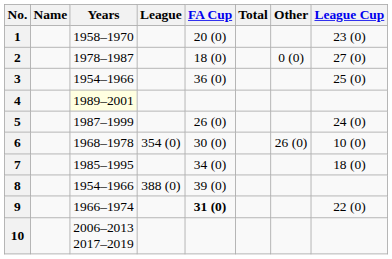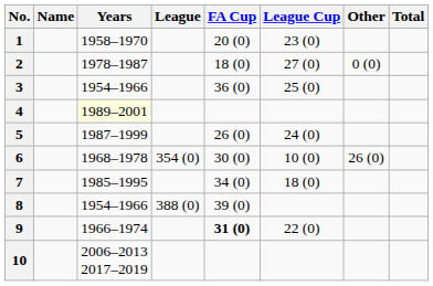columns swapped: League Cup <-> Total
